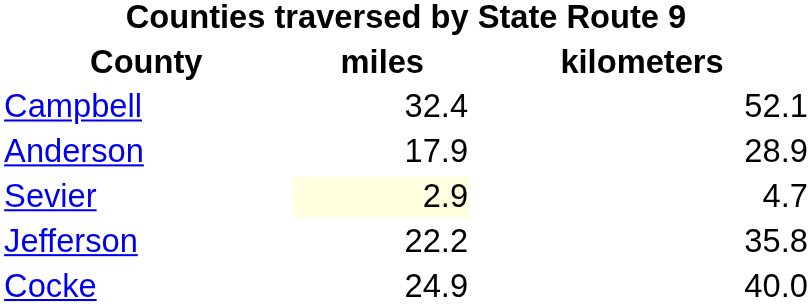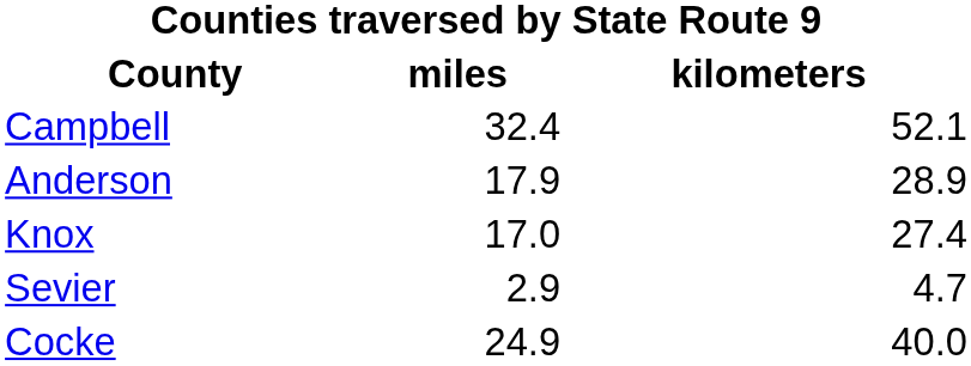+ row: Knox | 17.0 | 27.4
Sevier | miles: lightyellow background -> no background
- row: Jefferson | 22.2 | 35.8
